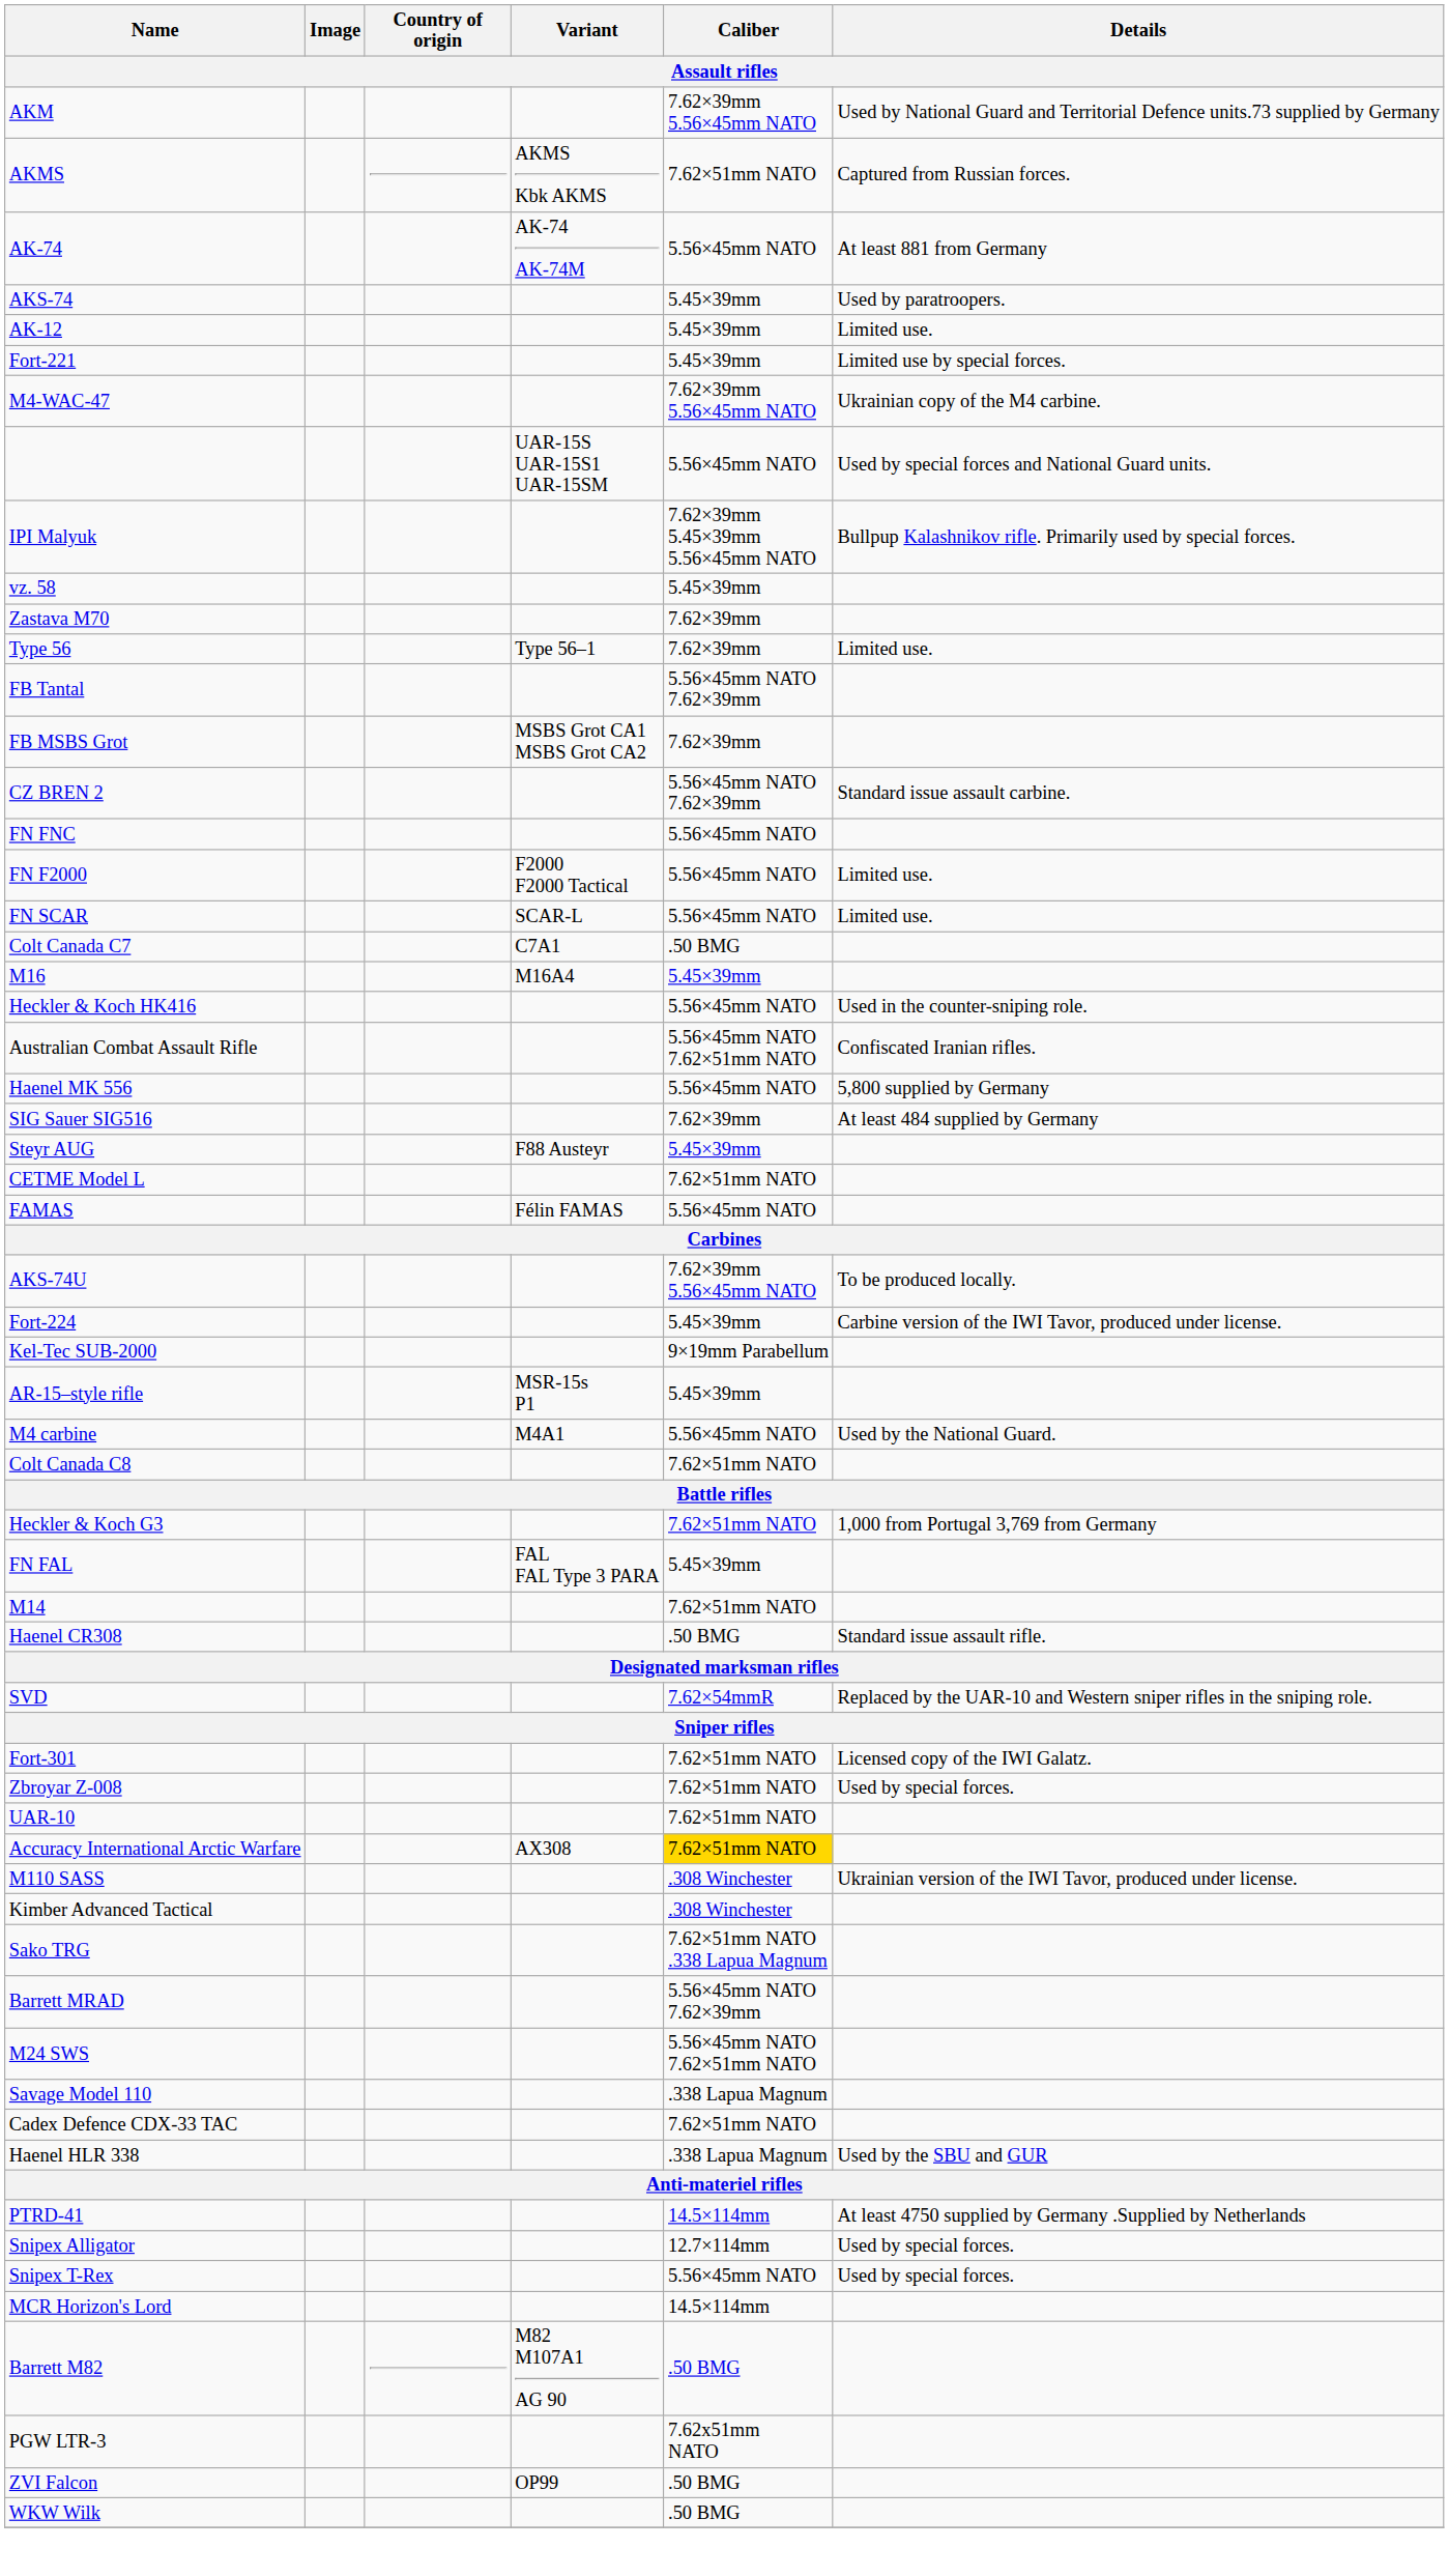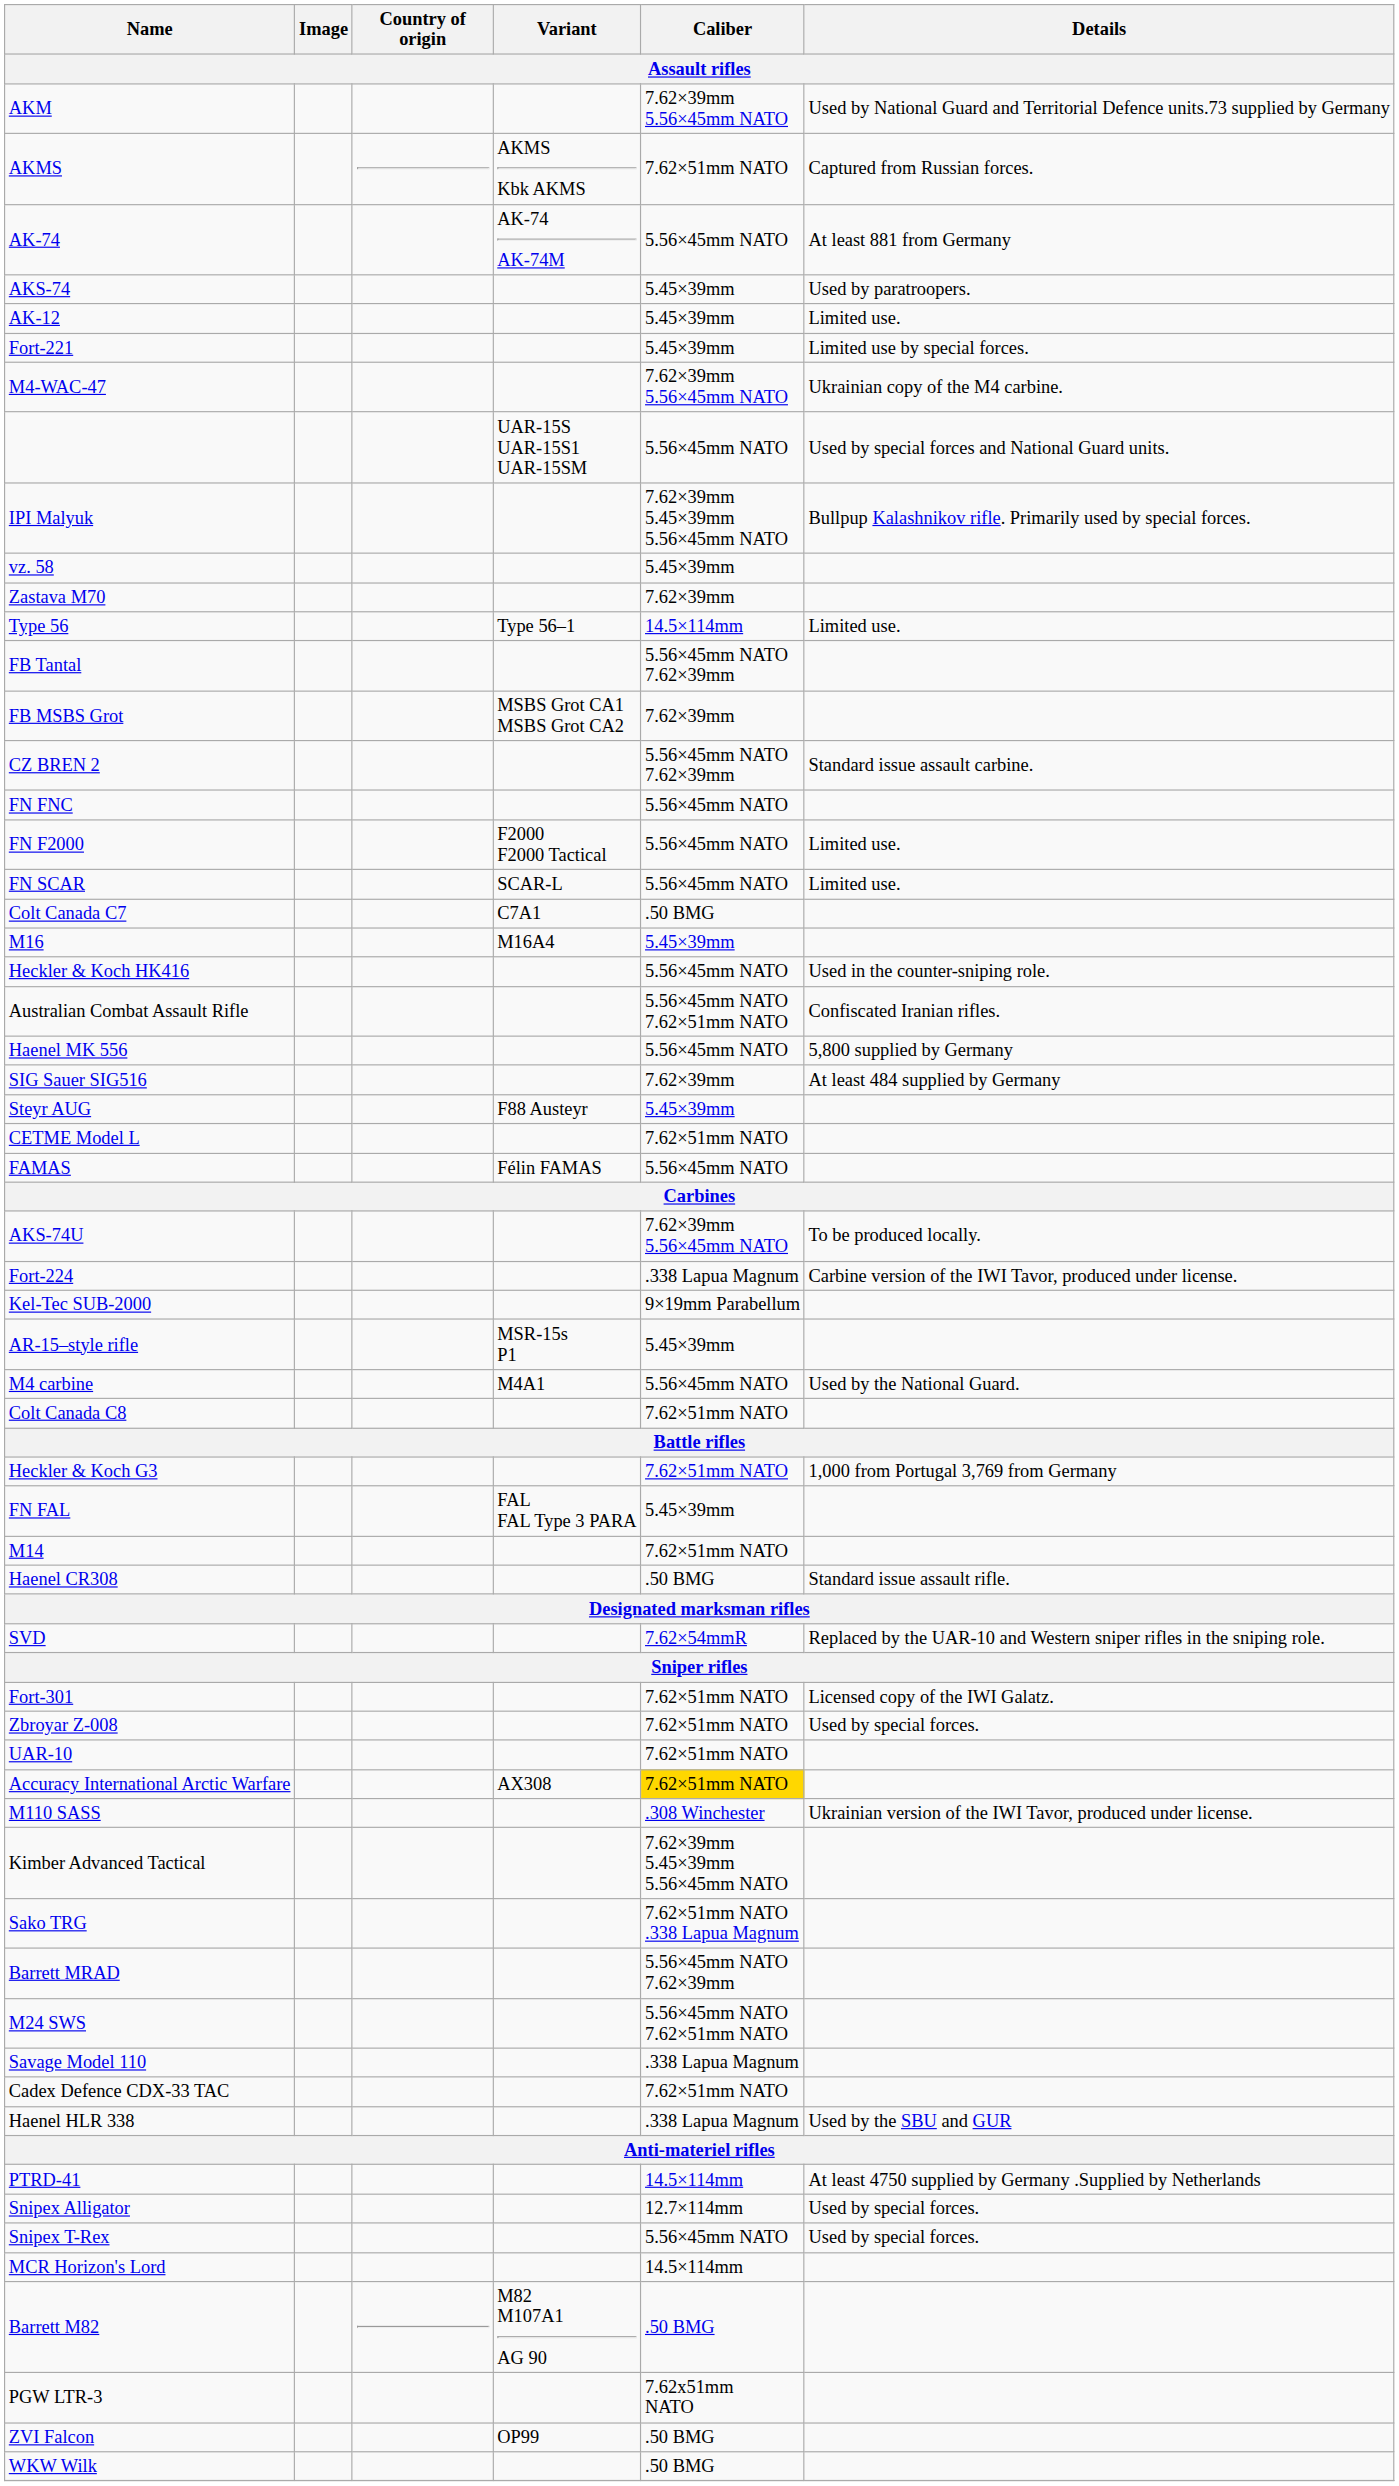Type 56 | Caliber: 7.62×39mm -> 14.5×114mm
Fort-224 | Caliber: 5.45×39mm -> .338 Lapua Magnum
Kimber Advanced Tactical | Caliber: .308 Winchester -> 7.62×39mm 5.45×39mm 5.56×45mm NATO
